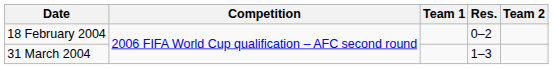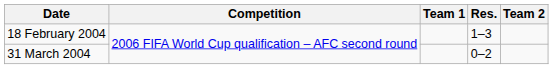18 February 2004 | Res.: 0–2 -> 1–3
31 March 2004 | Res.: 1–3 -> 0–2
